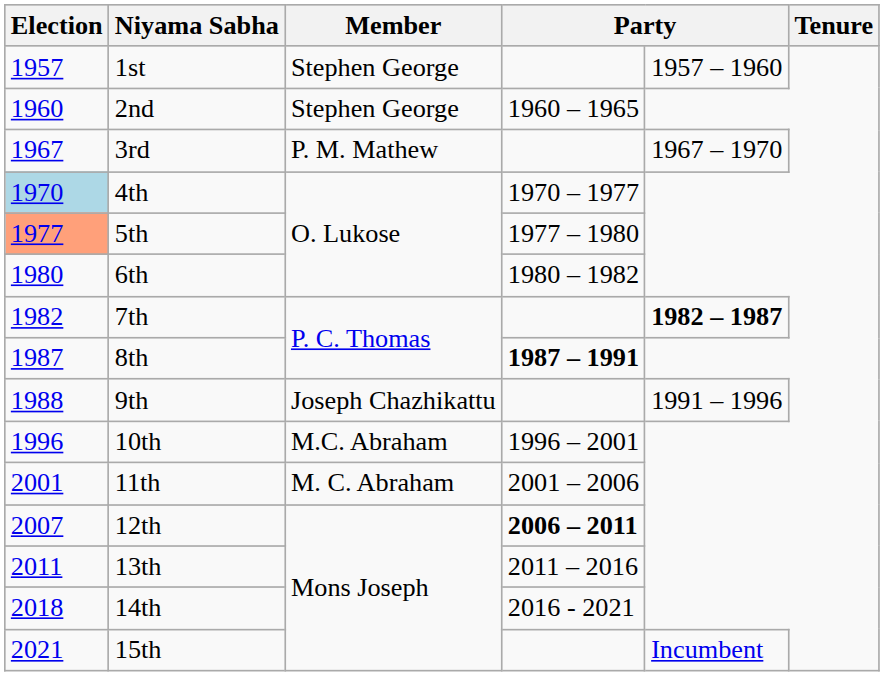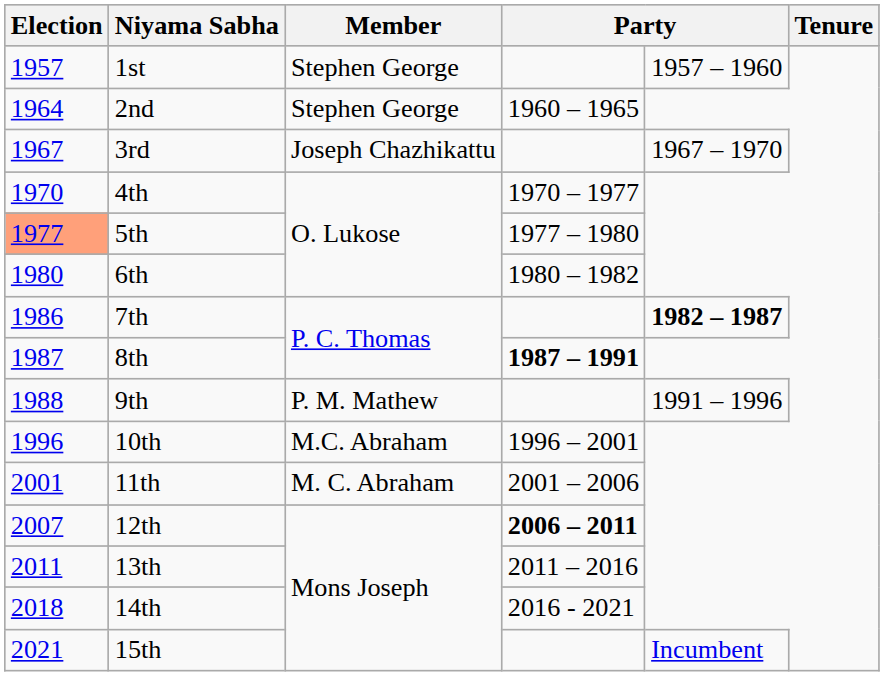2nd | Election: 1960 -> 1964
3rd | Member: P. M. Mathew -> Joseph Chazhikattu
4th | Election: lightblue background -> no background
7th | Election: 1982 -> 1986
9th | Member: Joseph Chazhikattu -> P. M. Mathew
